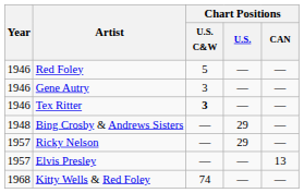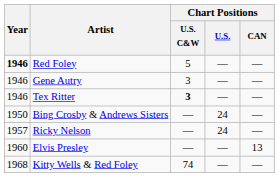Red Foley | Year: normal -> bold
Bing Crosby & Andrews Sisters | Year: 1948 -> 1950
Bing Crosby & Andrews Sisters | Chart Positions / U.S.: 29 -> 24
Ricky Nelson | Chart Positions / U.S.: 29 -> 24
Elvis Presley | Year: 1957 -> 1960
